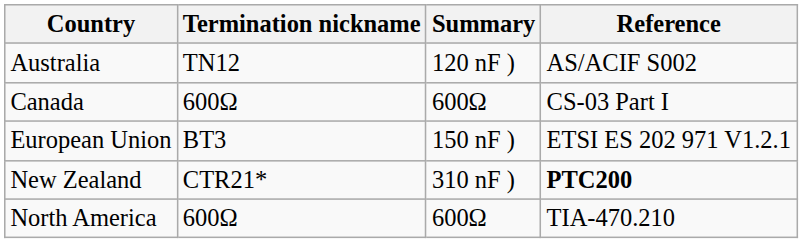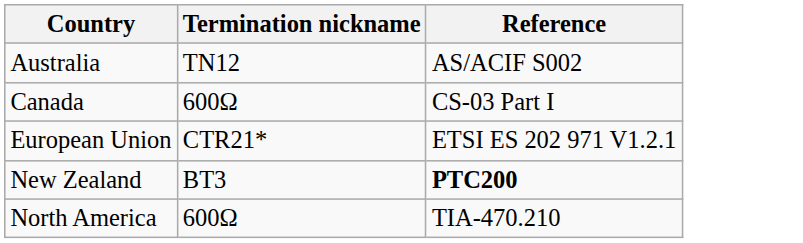- column: Summary | 120 nF ) | 600Ω | 150 nF ) | 310 nF ) | 600Ω
European Union | Termination nickname: BT3 -> CTR21*
New Zealand | Termination nickname: CTR21* -> BT3
